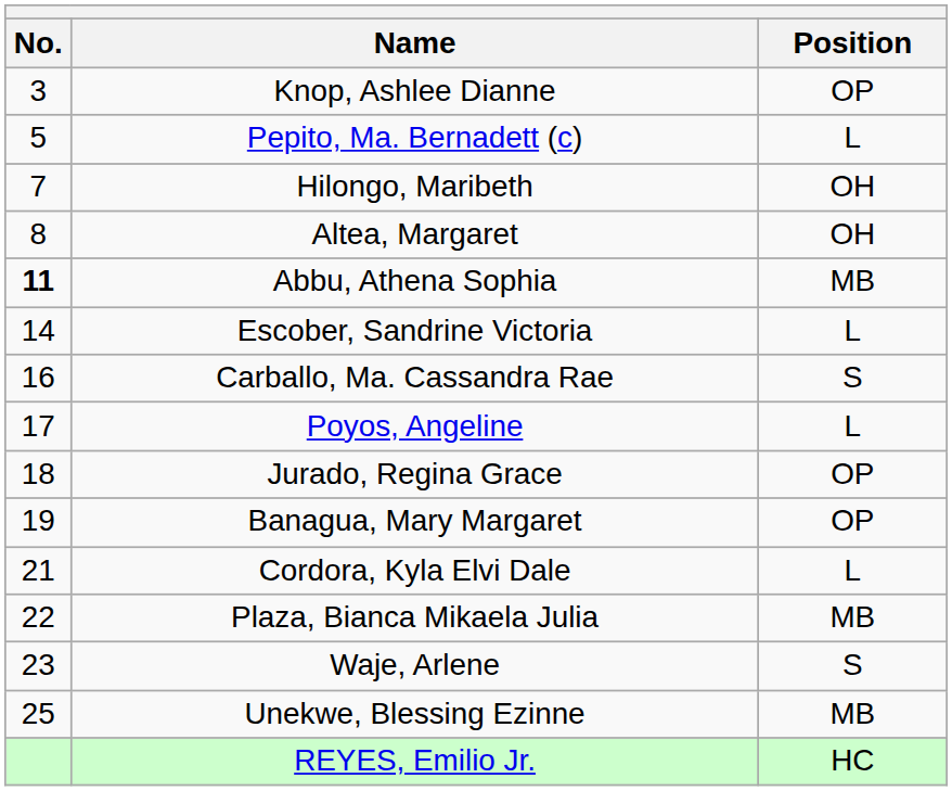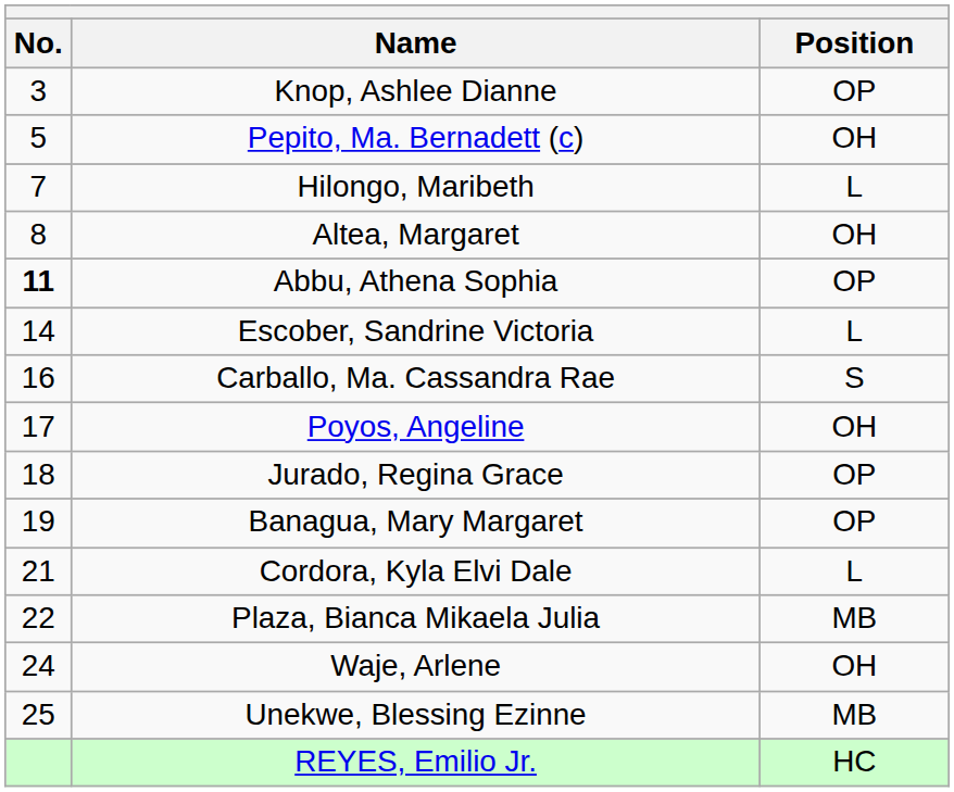Pepito, Ma. Bernadett (c) | Position: L -> OH
Hilongo, Maribeth | Position: OH -> L
Abbu, Athena Sophia | Position: MB -> OP
Poyos, Angeline | Position: L -> OH
Waje, Arlene | No.: 23 -> 24
Waje, Arlene | Position: S -> OH
